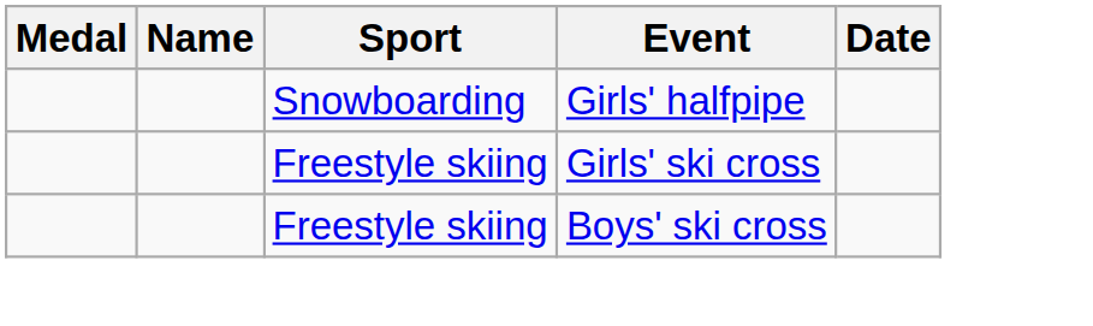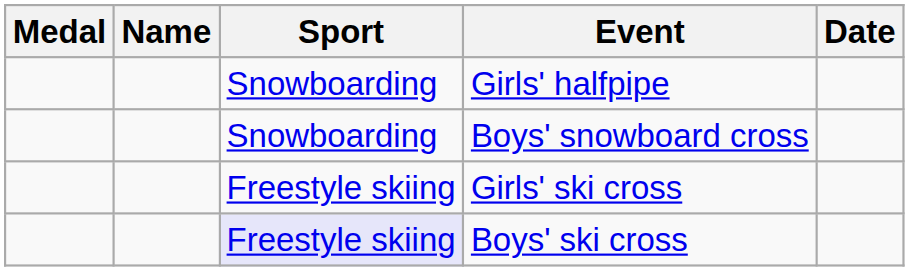+ row: Snowboarding | Boys' snowboard cross
Boys' ski cross | Sport: no background -> lavender background
